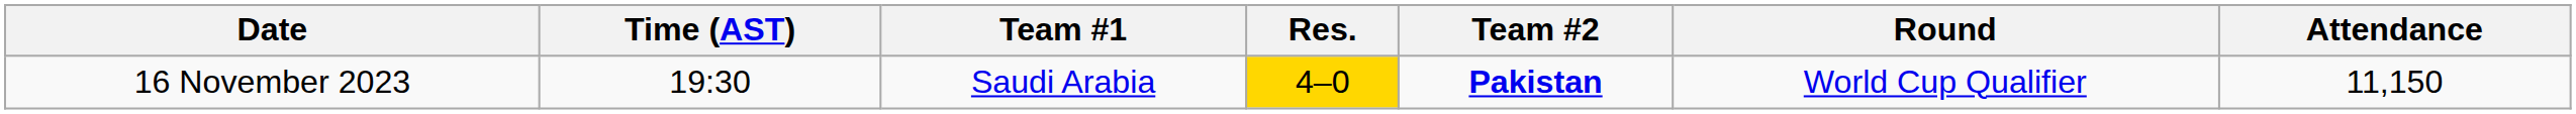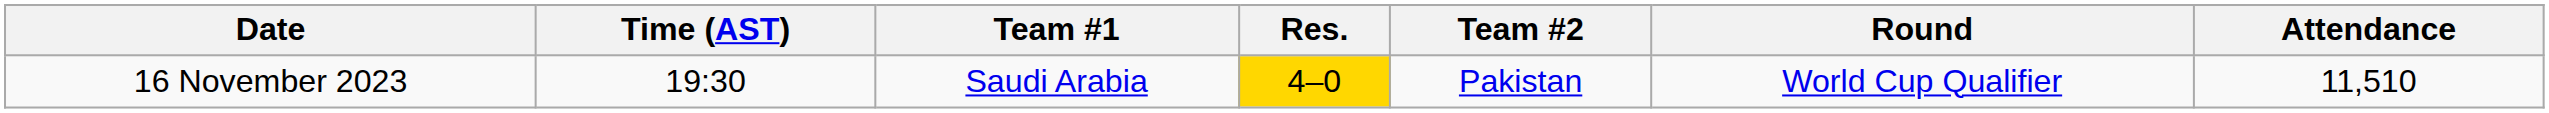16 November 2023 | Team #2: bold -> normal
16 November 2023 | Attendance: 11,150 -> 11,510
